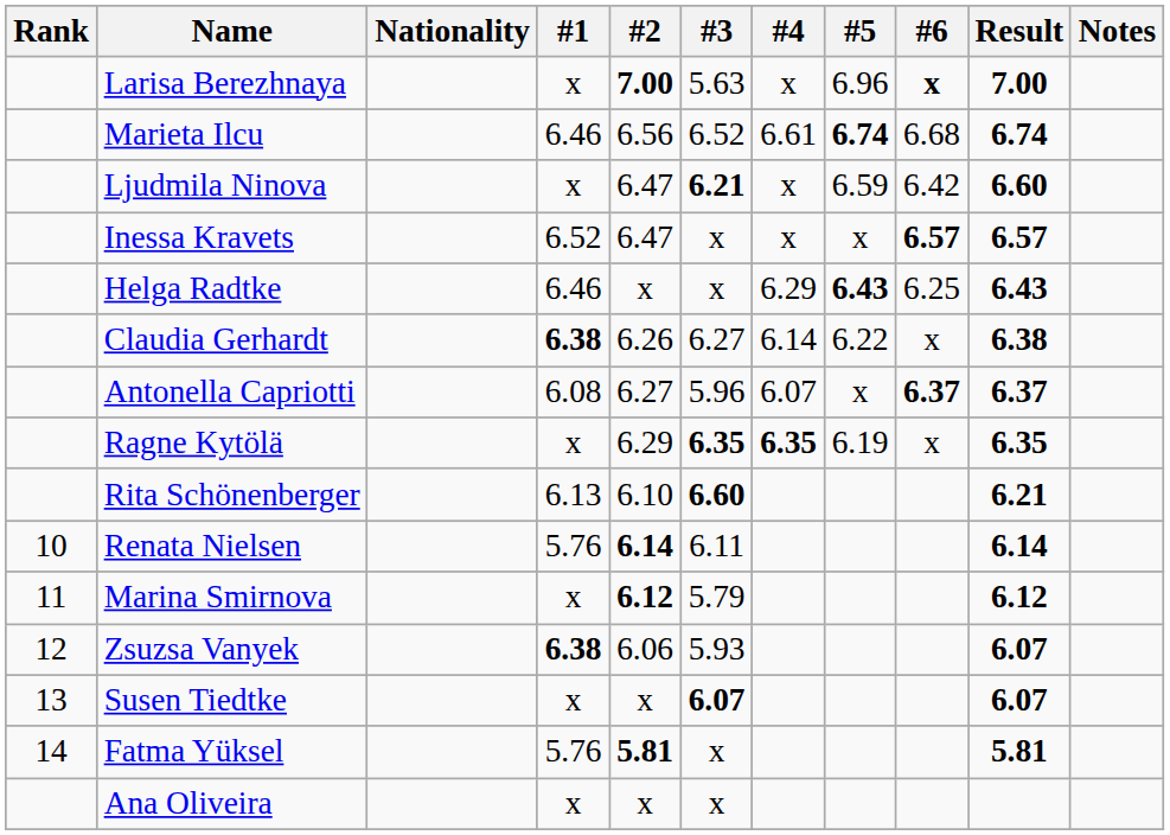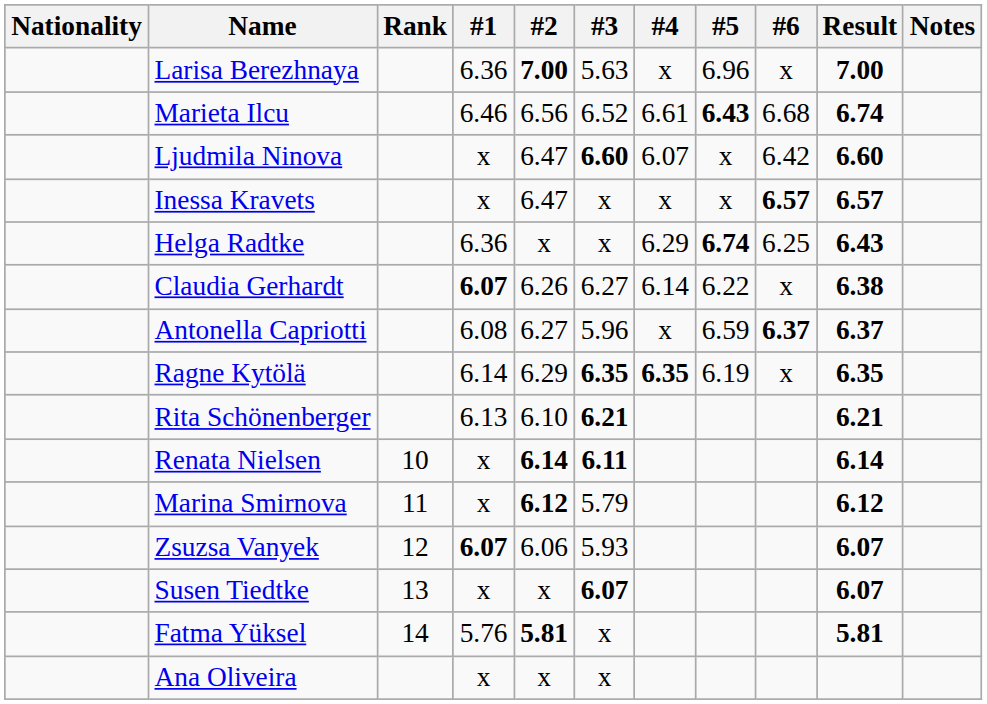columns swapped: Rank <-> Nationality
Larisa Berezhnaya | #1: x -> 6.36
Larisa Berezhnaya | #6: bold -> normal
Marieta Ilcu | #5: 6.74 -> 6.43
Ljudmila Ninova | #3: 6.21 -> 6.60
Ljudmila Ninova | #4: x -> 6.07
Ljudmila Ninova | #5: 6.59 -> x
Inessa Kravets | #1: 6.52 -> x
Helga Radtke | #1: 6.46 -> 6.36
Helga Radtke | #5: 6.43 -> 6.74
Claudia Gerhardt | #1: 6.38 -> 6.07
Antonella Capriotti | #4: 6.07 -> x
Antonella Capriotti | #5: x -> 6.59
Ragne Kytölä | #1: x -> 6.14
Rita Schönenberger | #3: 6.60 -> 6.21
Renata Nielsen | #1: 5.76 -> x
Renata Nielsen | #3: normal -> bold
Zsuzsa Vanyek | #1: 6.38 -> 6.07
